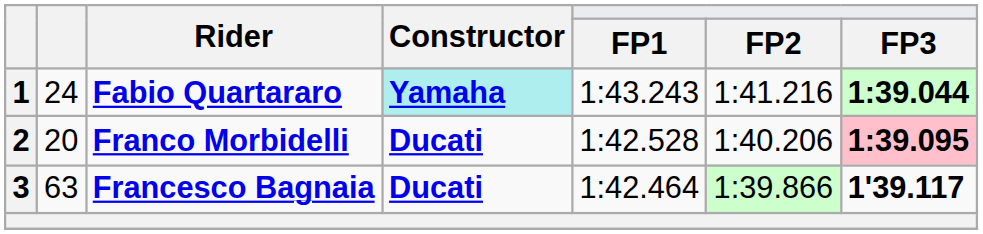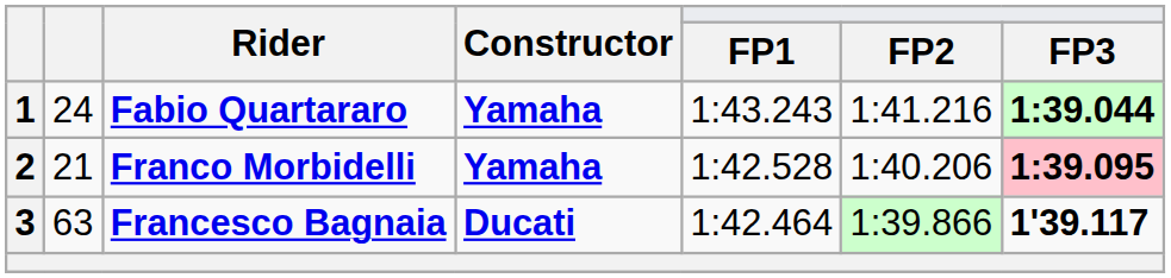1 | Constructor: paleturquoise background -> no background
2 | column 2: 20 -> 21
2 | Constructor: Ducati -> Yamaha
